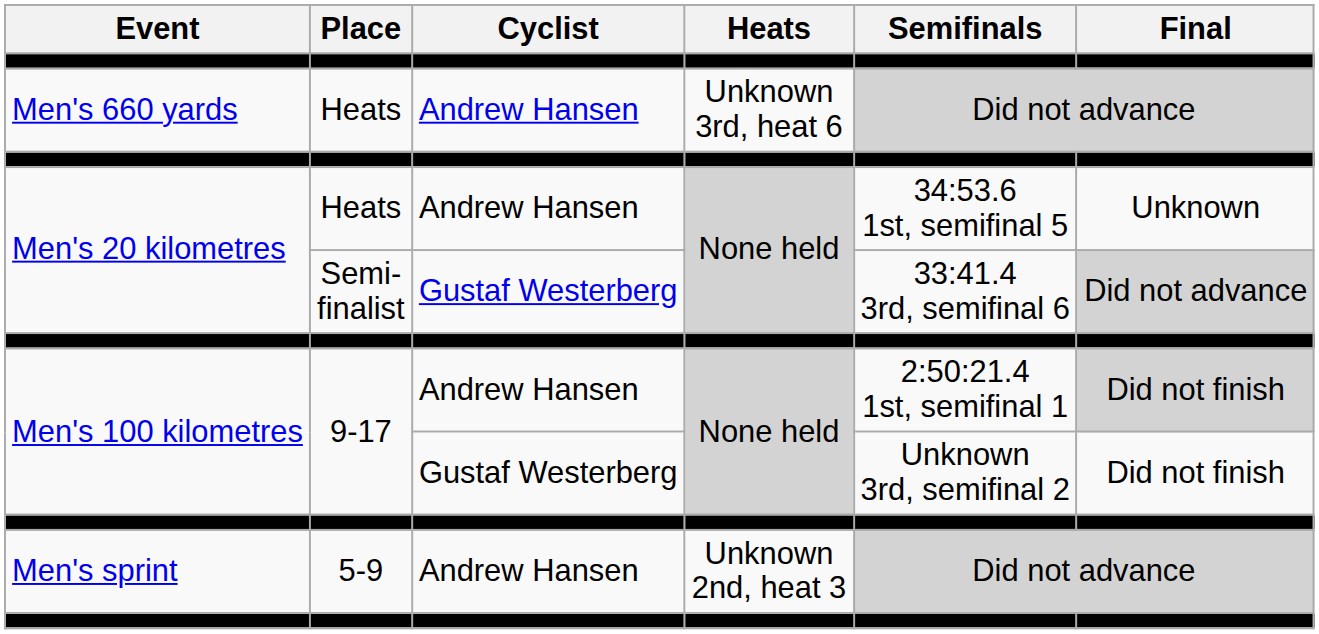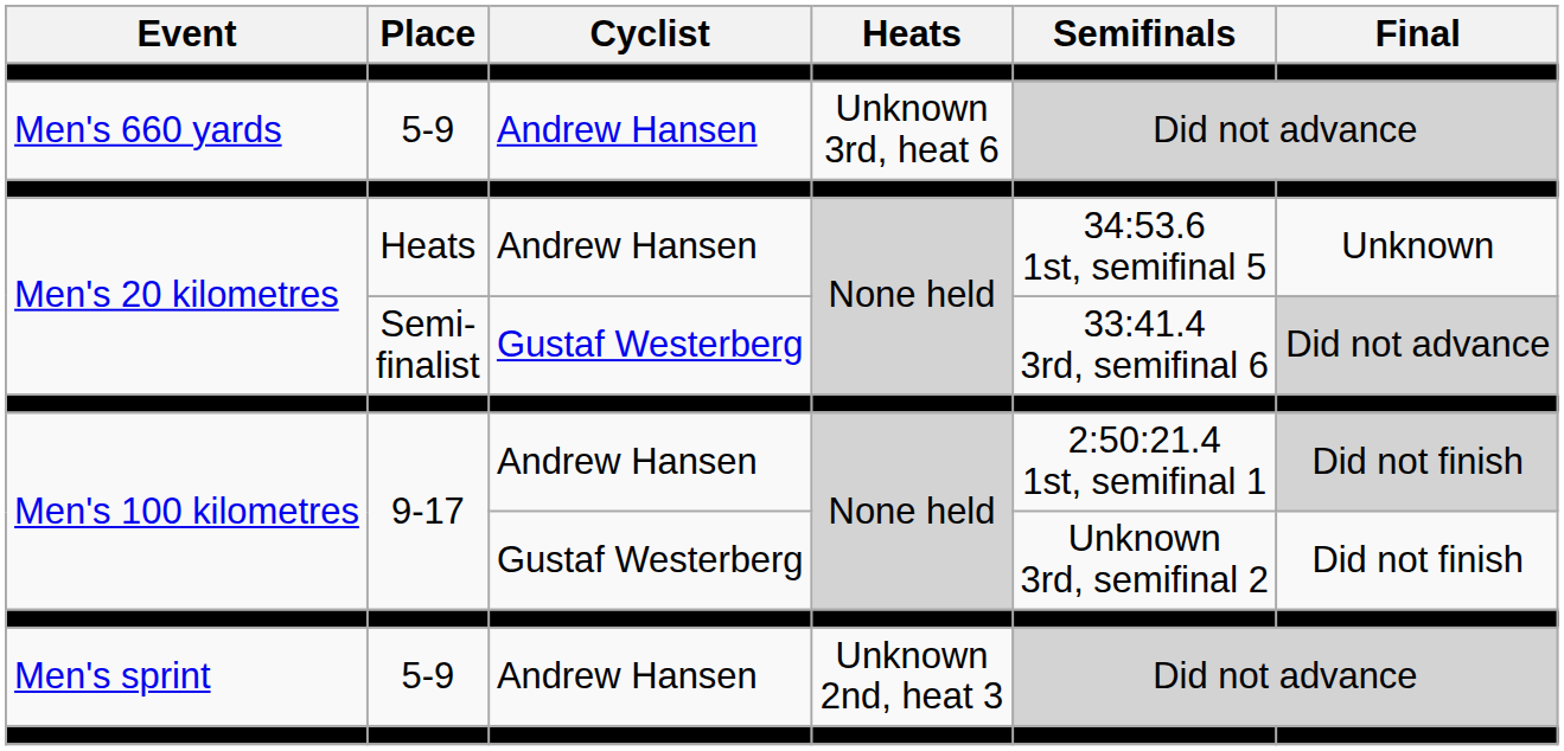Men's 660 yards | Place: Heats -> 5-9
